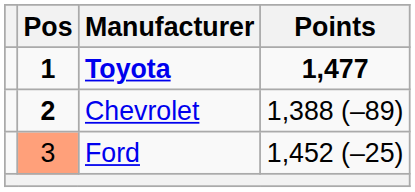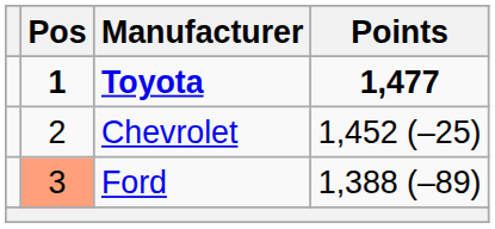Chevrolet | Pos: bold -> normal
Chevrolet | Points: 1,388 (–89) -> 1,452 (–25)
Ford | Points: 1,452 (–25) -> 1,388 (–89)
